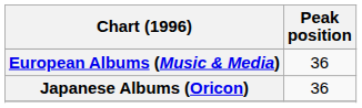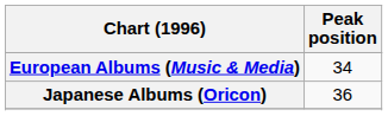European Albums (Music & Media) | Peak position: 36 -> 34
